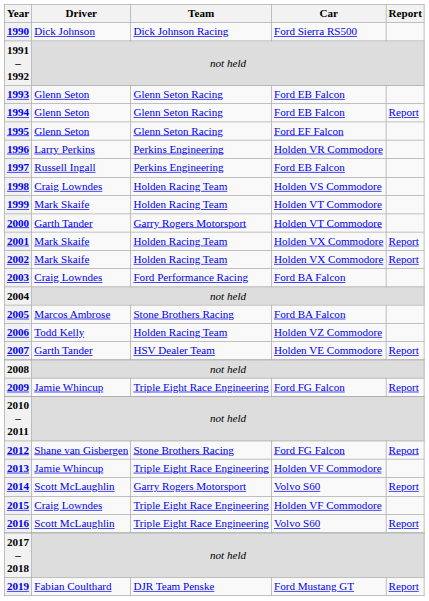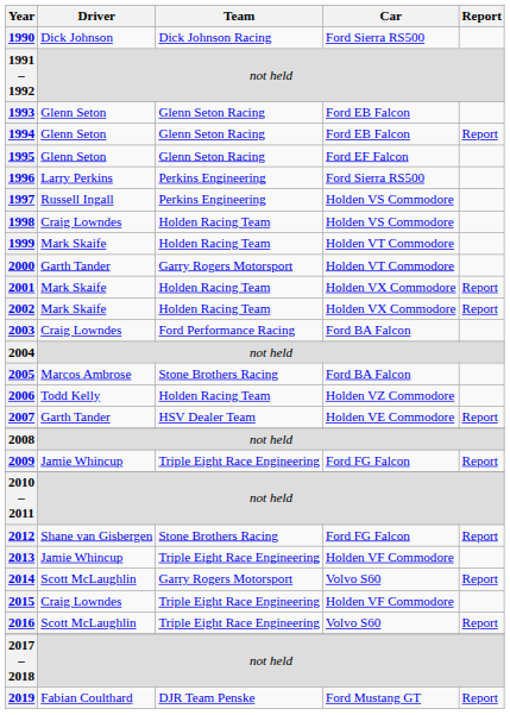1996 | Car: Holden VR Commodore -> Ford Sierra RS500
1997 | Car: Ford EB Falcon -> Holden VS Commodore
